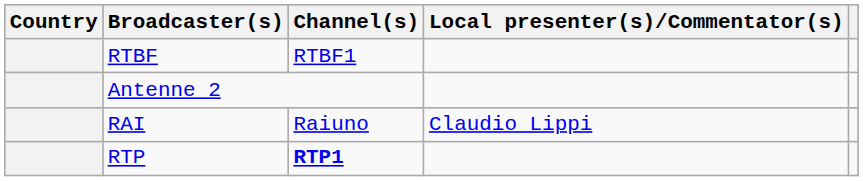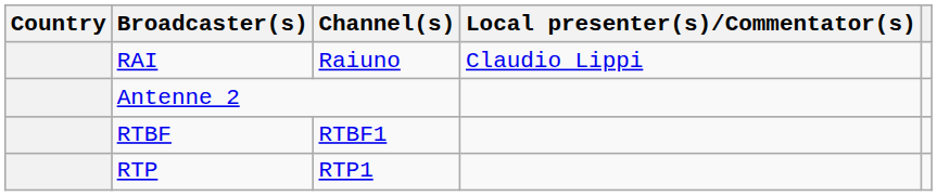rows swapped: RTBF <-> RAI
RTP | Channel(s): bold -> normal
